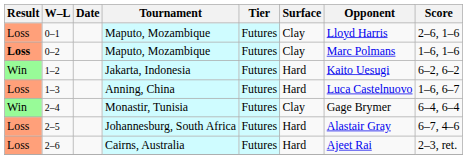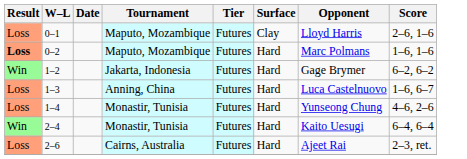0–2 | Surface: Clay -> Hard
1–2 | Opponent: Kaito Uesugi -> Gage Brymer
+ row: Loss | 1–4 | Monastir, Tunisia | Futures | Hard | Yunseong Chung | 4–6, 2–6
2–4 | Surface: Clay -> Hard
2–4 | Opponent: Gage Brymer -> Kaito Uesugi
- row: Loss | 2–5 | Johannesburg, South Africa | Futures | Hard | Alastair Gray | 6–7, 4–6
